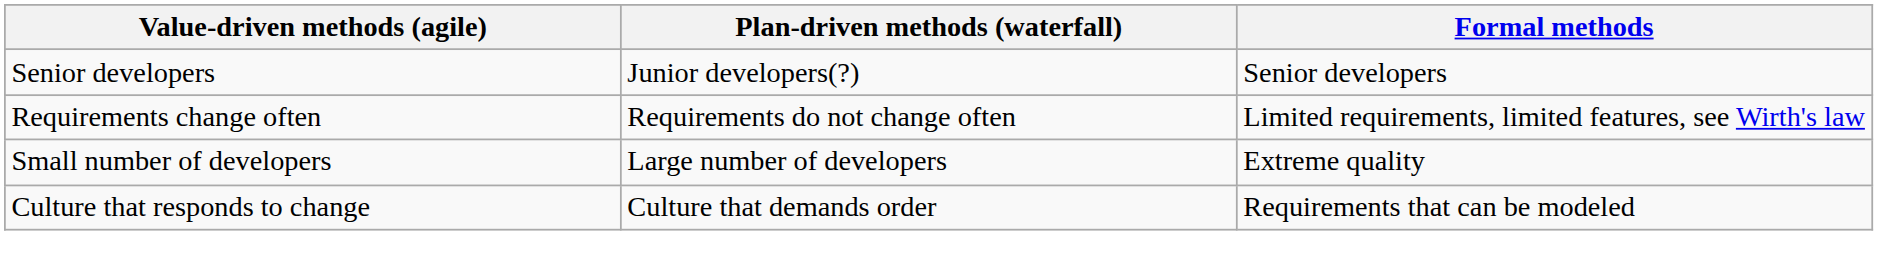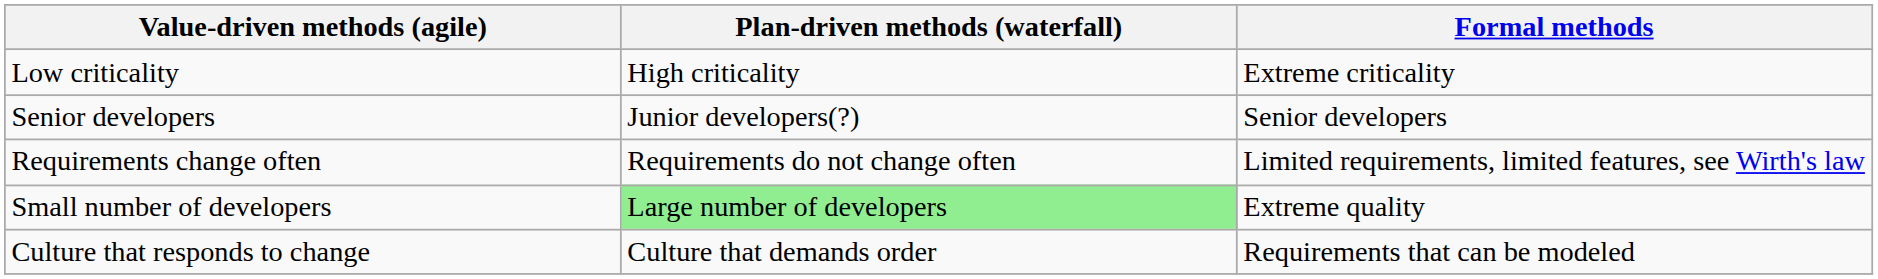+ row: Low criticality | High criticality | Extreme criticality
Small number of developers | Plan-driven methods (waterfall): no background -> lightgreen background
